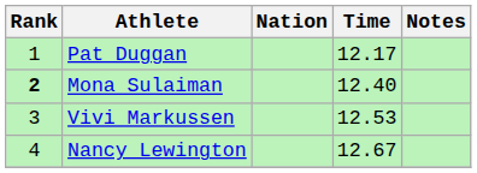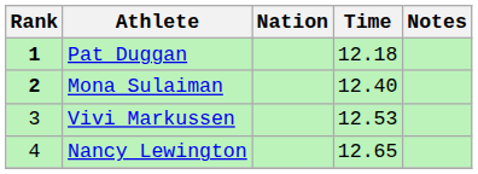Pat Duggan | Rank: normal -> bold
Pat Duggan | Time: 12.17 -> 12.18
Nancy Lewington | Time: 12.67 -> 12.65
